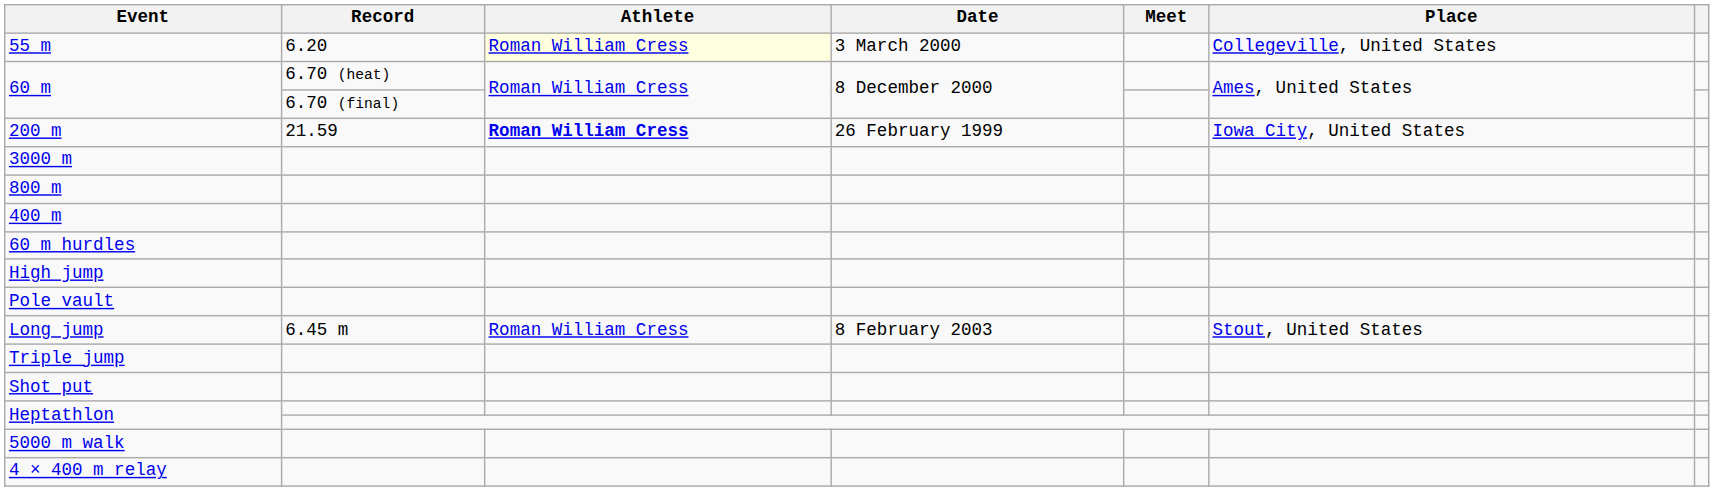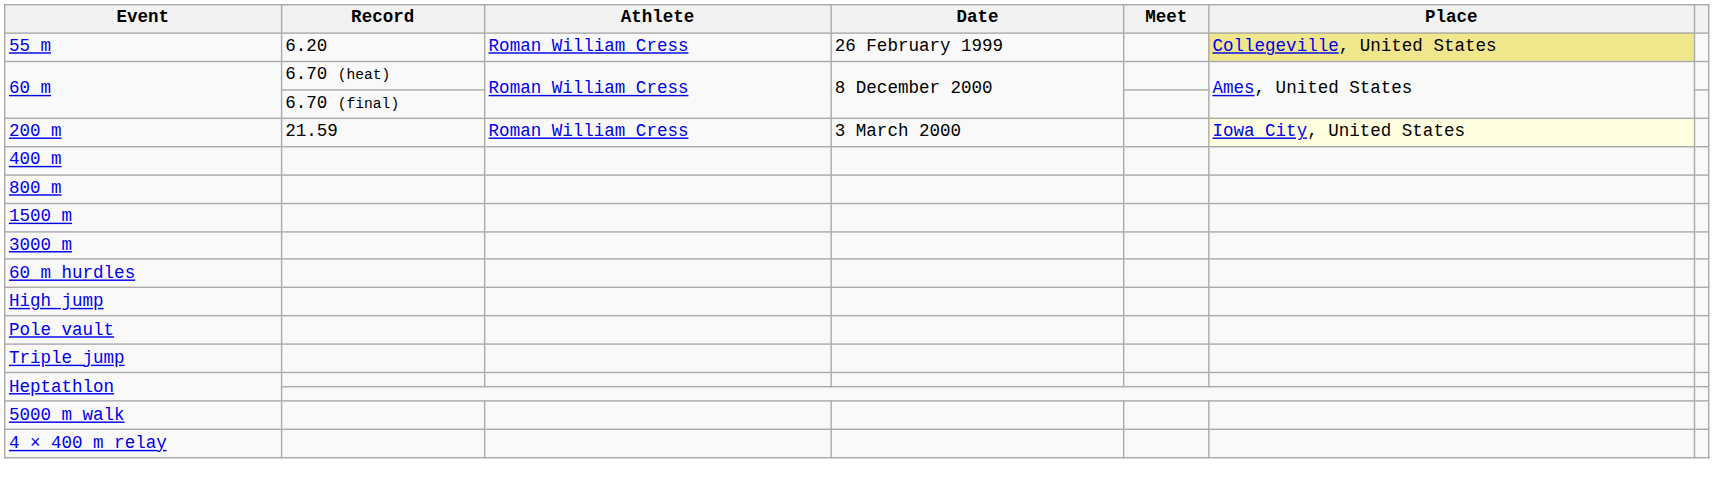55 m | Athlete: lightyellow background -> no background
55 m | Date: 3 March 2000 -> 26 February 1999
55 m | Place: no background -> khaki background
200 m | Athlete: bold -> normal
200 m | Date: 26 February 1999 -> 3 March 2000
200 m | Place: no background -> lightyellow background
rows swapped: 400 m <-> 3000 m
+ row: 1500 m
- row: Long jump | 6.45 m | Roman William Cress | 8 February 2003 | Stout, United States
- row: Shot put
